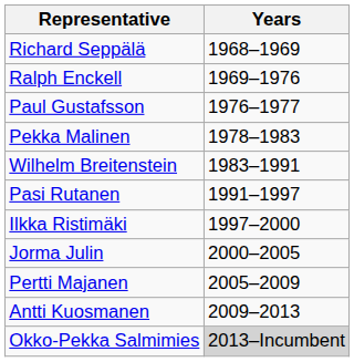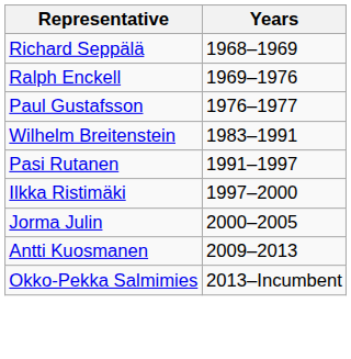- row: Pekka Malinen | 1978–1983
- row: Pertti Majanen | 2005–2009
Okko-Pekka Salmimies | Years: lightgrey background -> no background
